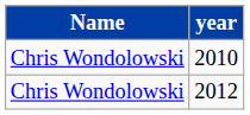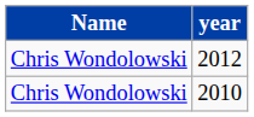rows swapped: 2010 <-> 2012
